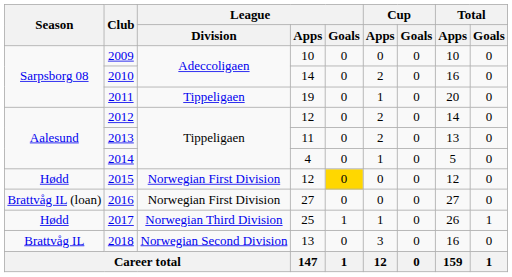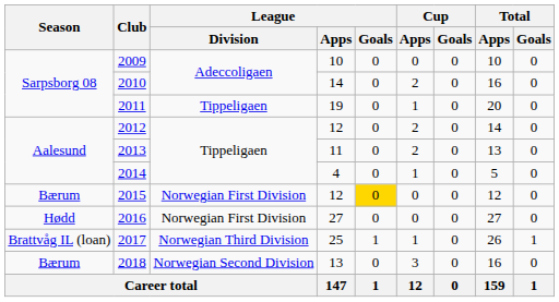2015 | Season: Hødd -> Bærum
2016 | Season: Brattvåg IL (loan) -> Hødd
2017 | Season: Hødd -> Brattvåg IL (loan)
2018 | Season: Brattvåg IL -> Bærum
